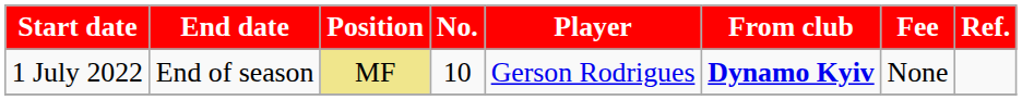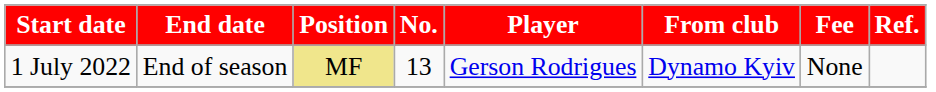1 July 2022 | No.: 10 -> 13
1 July 2022 | From club: bold -> normal
